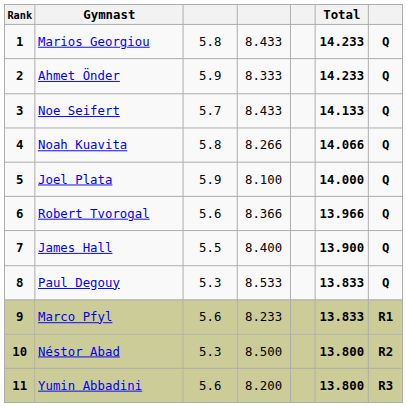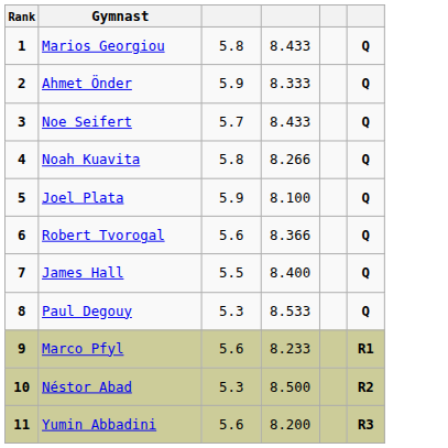- column: Total | 14.233 | 14.233 | 14.133 | 14.066 | 14.000 | 13.966 | 13.900 | 13.833 | 13.833 | 13.800 | 13.800
